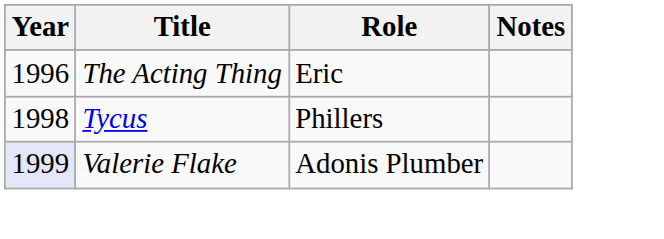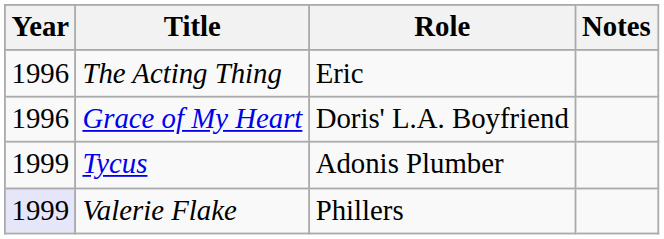+ row: 1996 | Grace of My Heart | Doris' L.A. Boyfriend
Tycus | Year: 1998 -> 1999
Tycus | Role: Phillers -> Adonis Plumber
Valerie Flake | Role: Adonis Plumber -> Phillers
